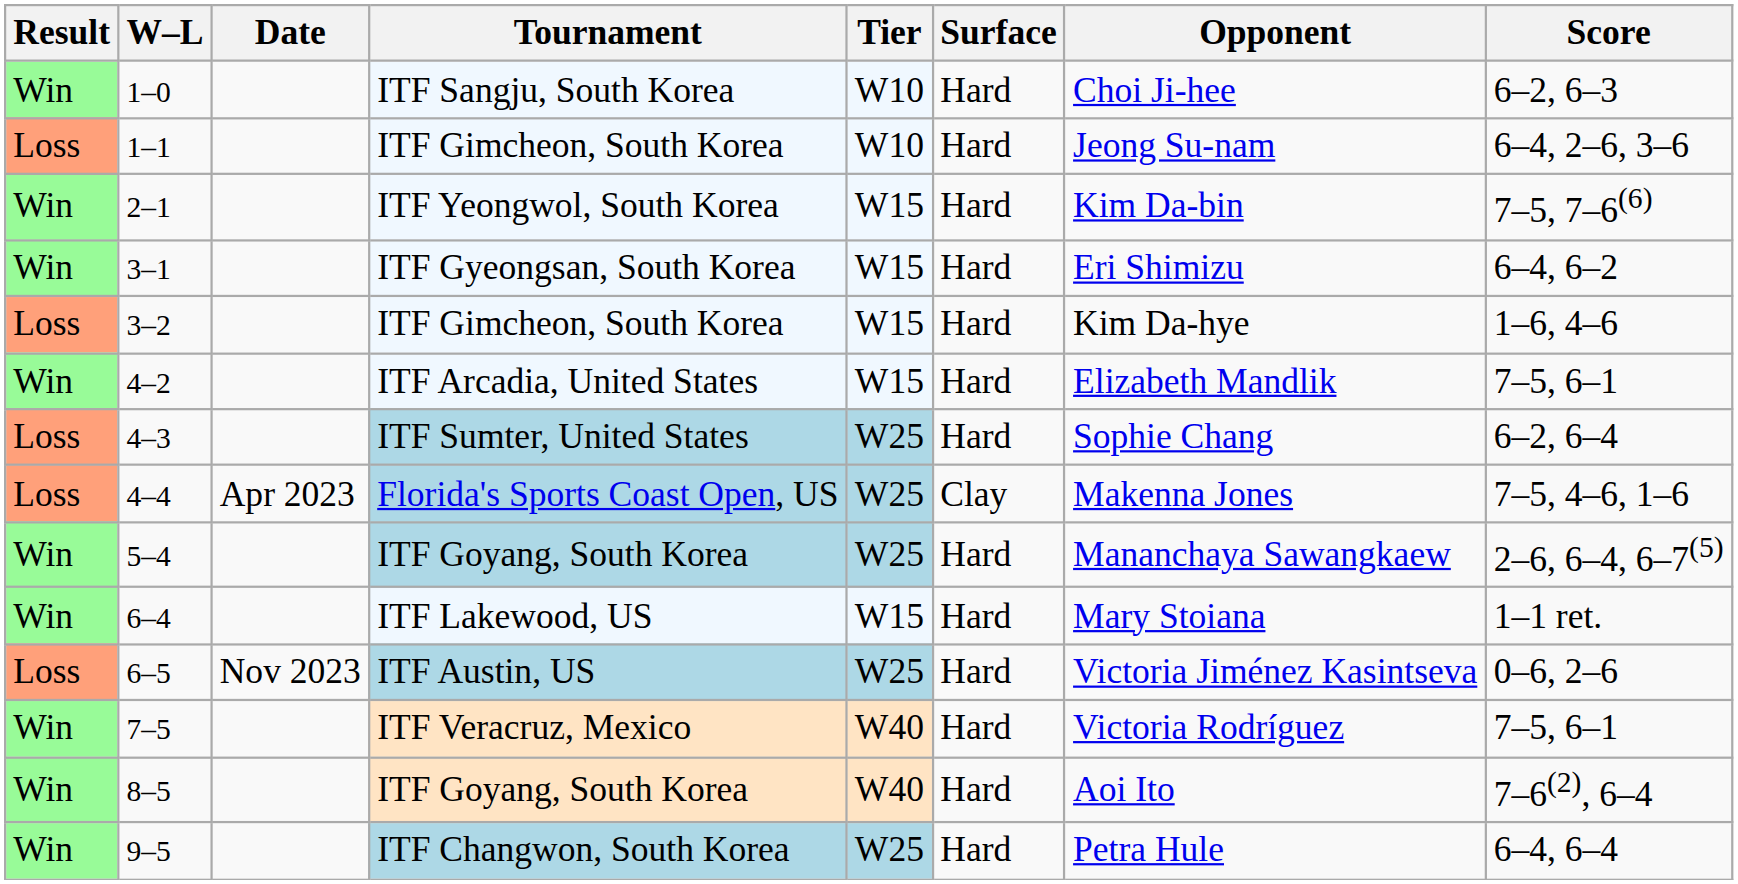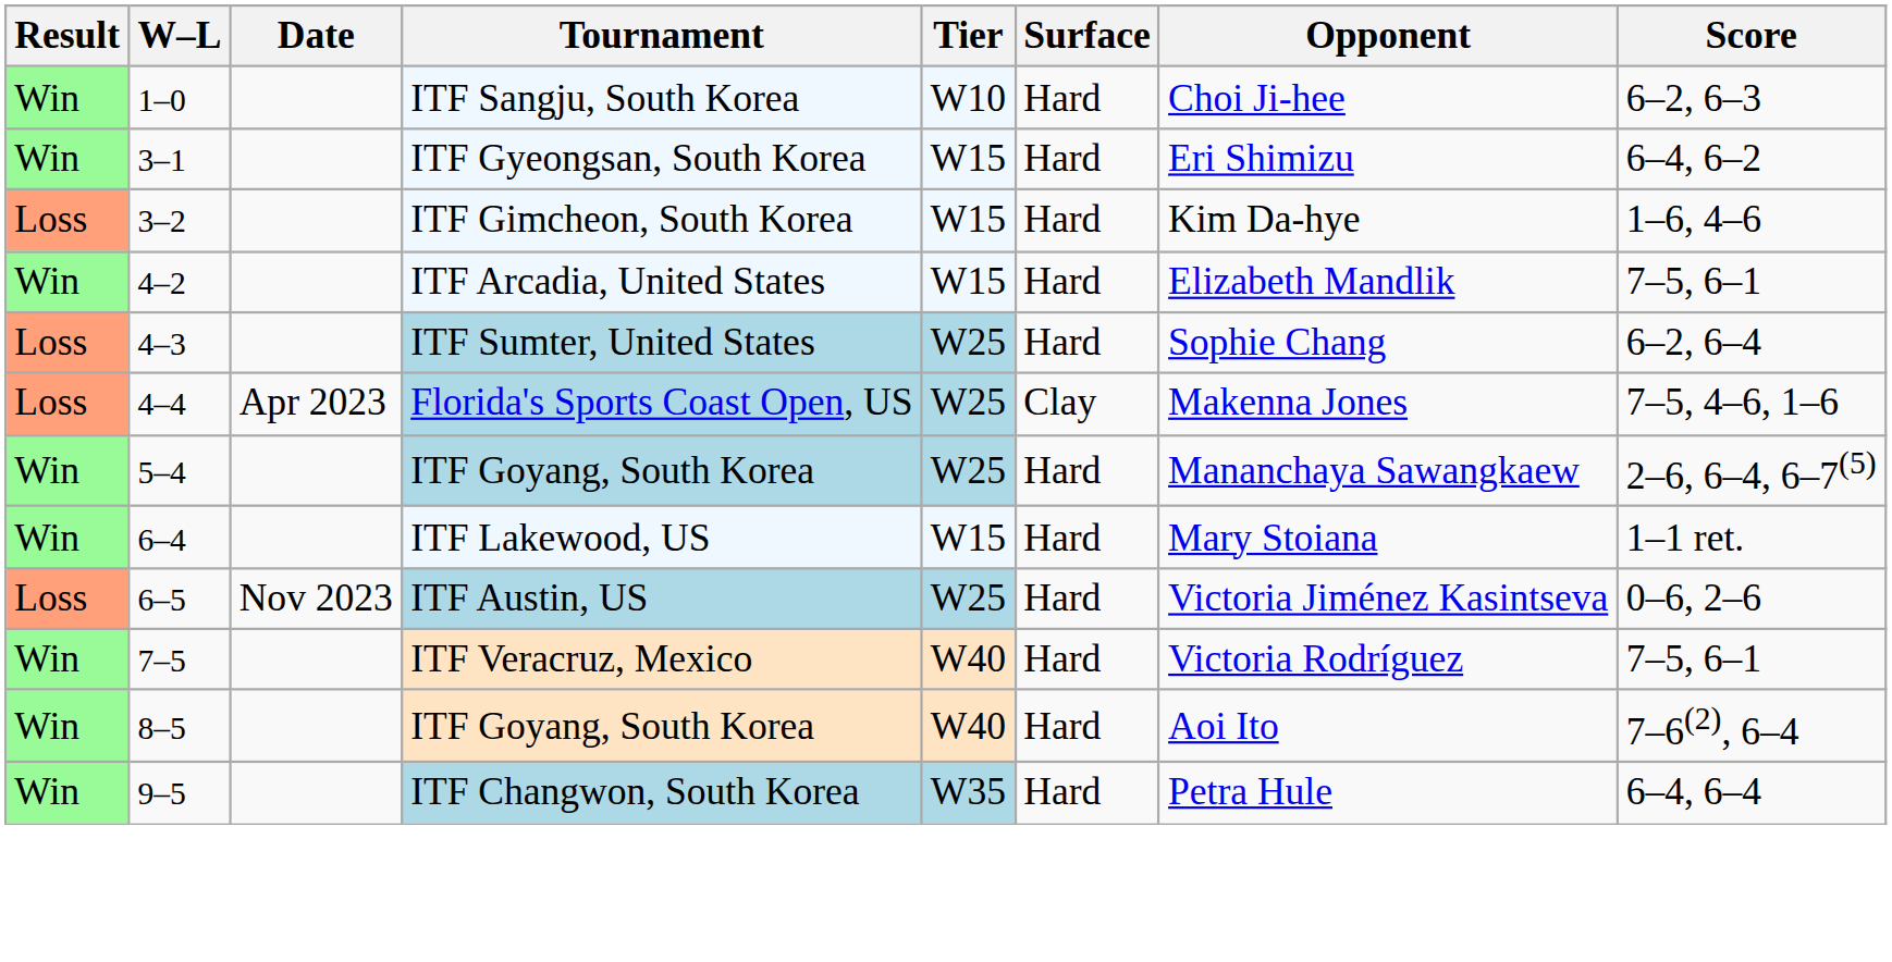- row: Loss | 1–1 | ITF Gimcheon, South Korea | W10 | Hard | Jeong Su-nam | 6–4, 2–6, 3–6
- row: Win | 2–1 | ITF Yeongwol, South Korea | W15 | Hard | Kim Da-bin | 7–5, 7–6(6)
9–5 | Tier: W25 -> W35
